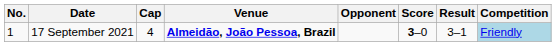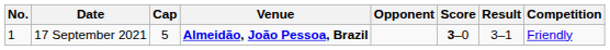17 September 2021 | Cap: 4 -> 5
17 September 2021 | Competition: lightblue background -> no background
